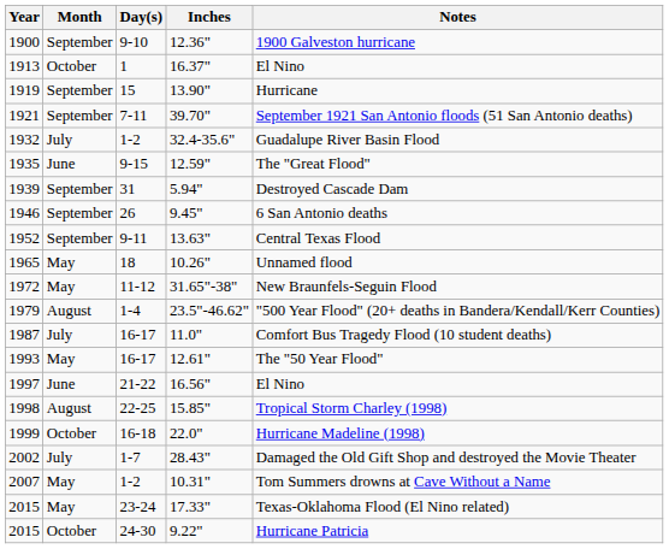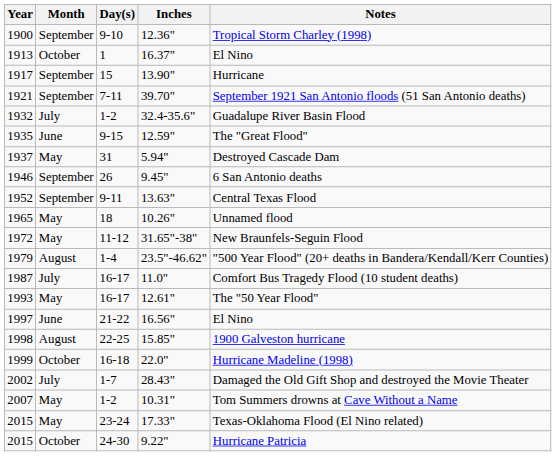12.36" | Notes: 1900 Galveston hurricane -> Tropical Storm Charley (1998)
13.90" | Year: 1919 -> 1917
5.94" | Year: 1939 -> 1937
5.94" | Month: September -> May
15.85" | Notes: Tropical Storm Charley (1998) -> 1900 Galveston hurricane
